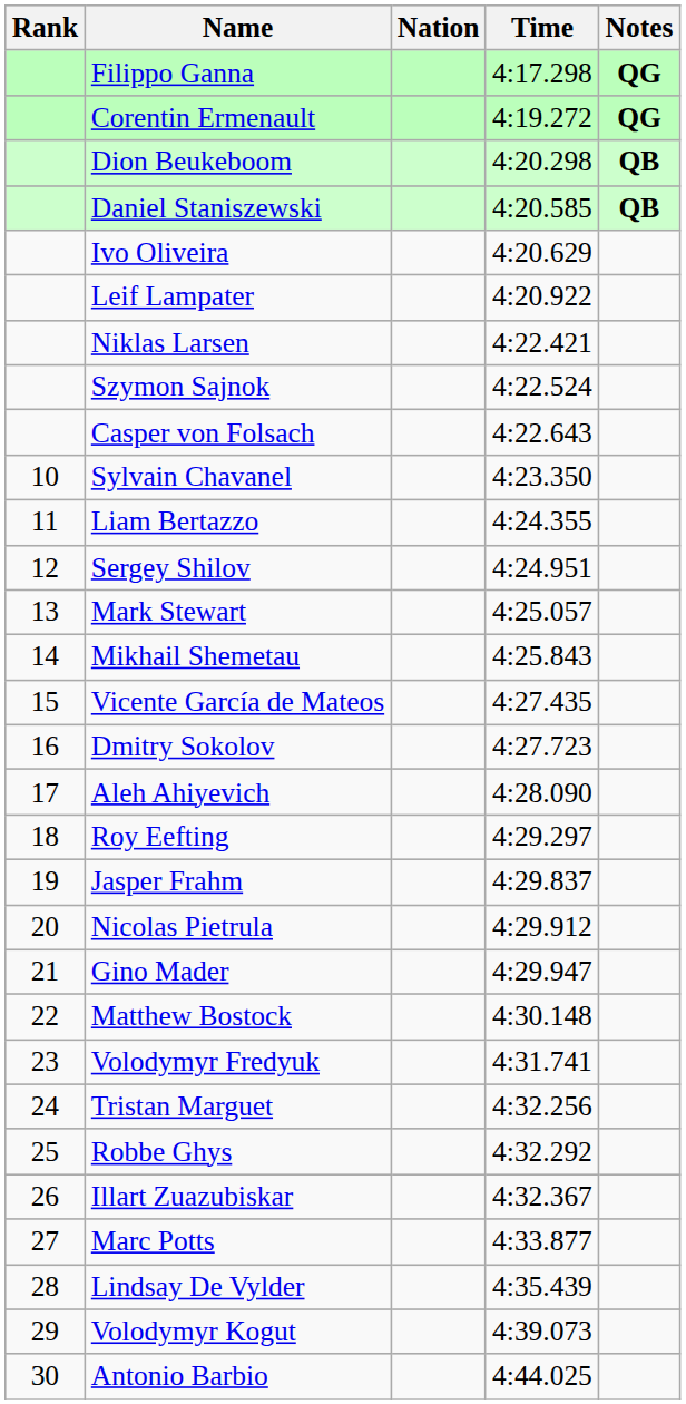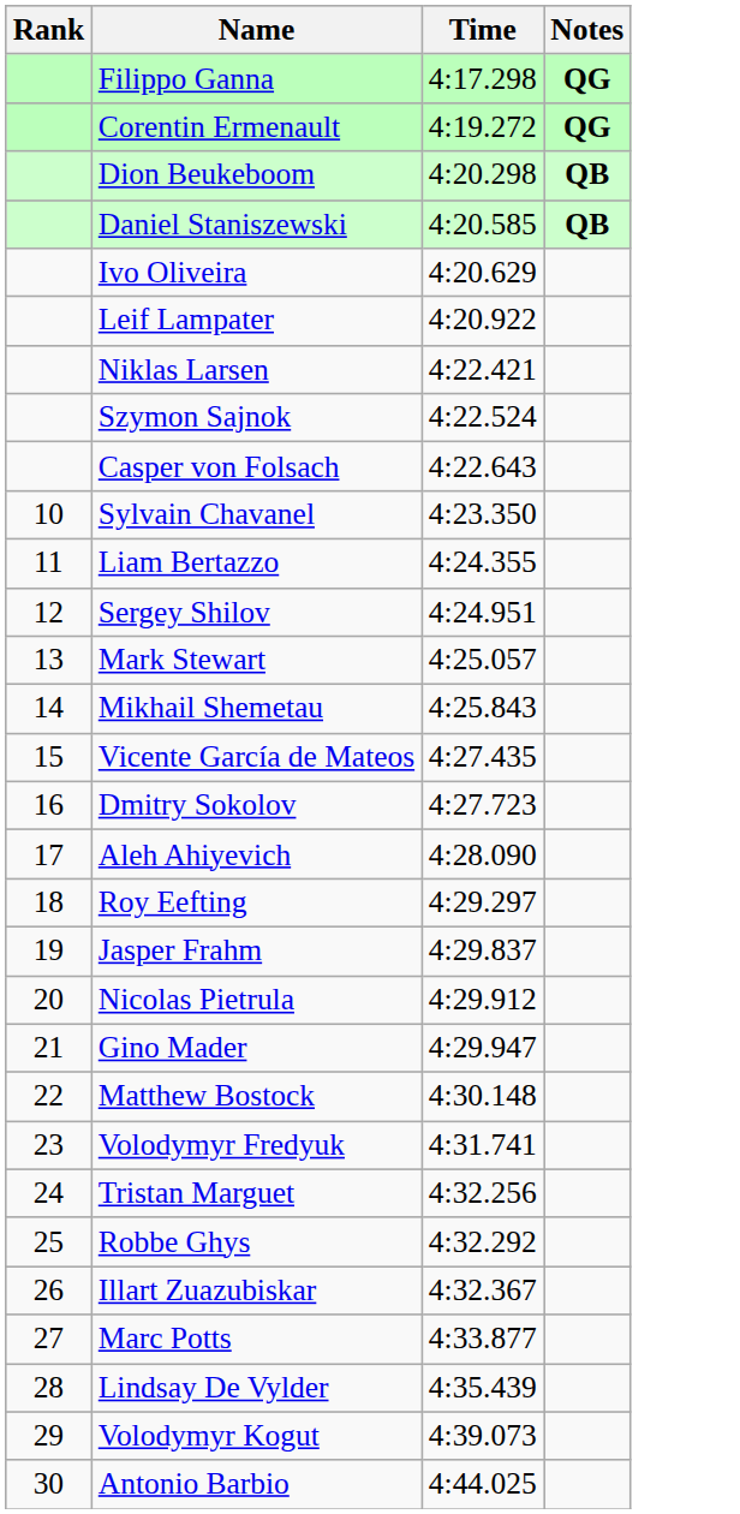- column: Nation
